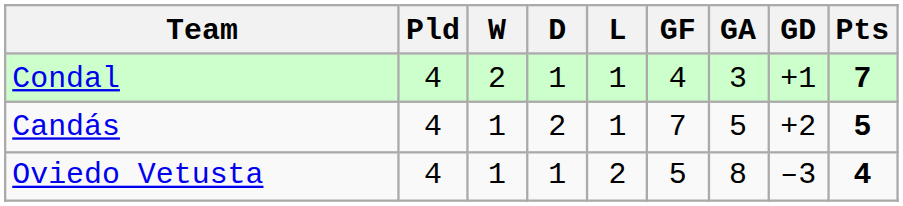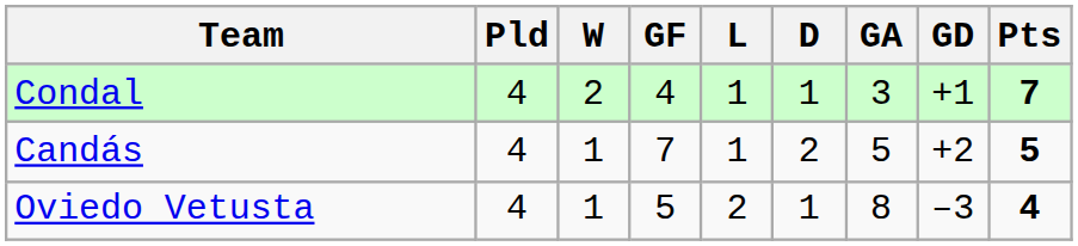columns swapped: D <-> GF
